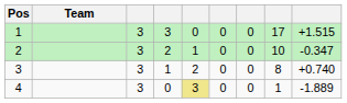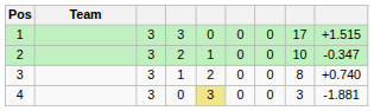4 | column 8: 1 -> 3
4 | column 9: -1.889 -> -1.881
